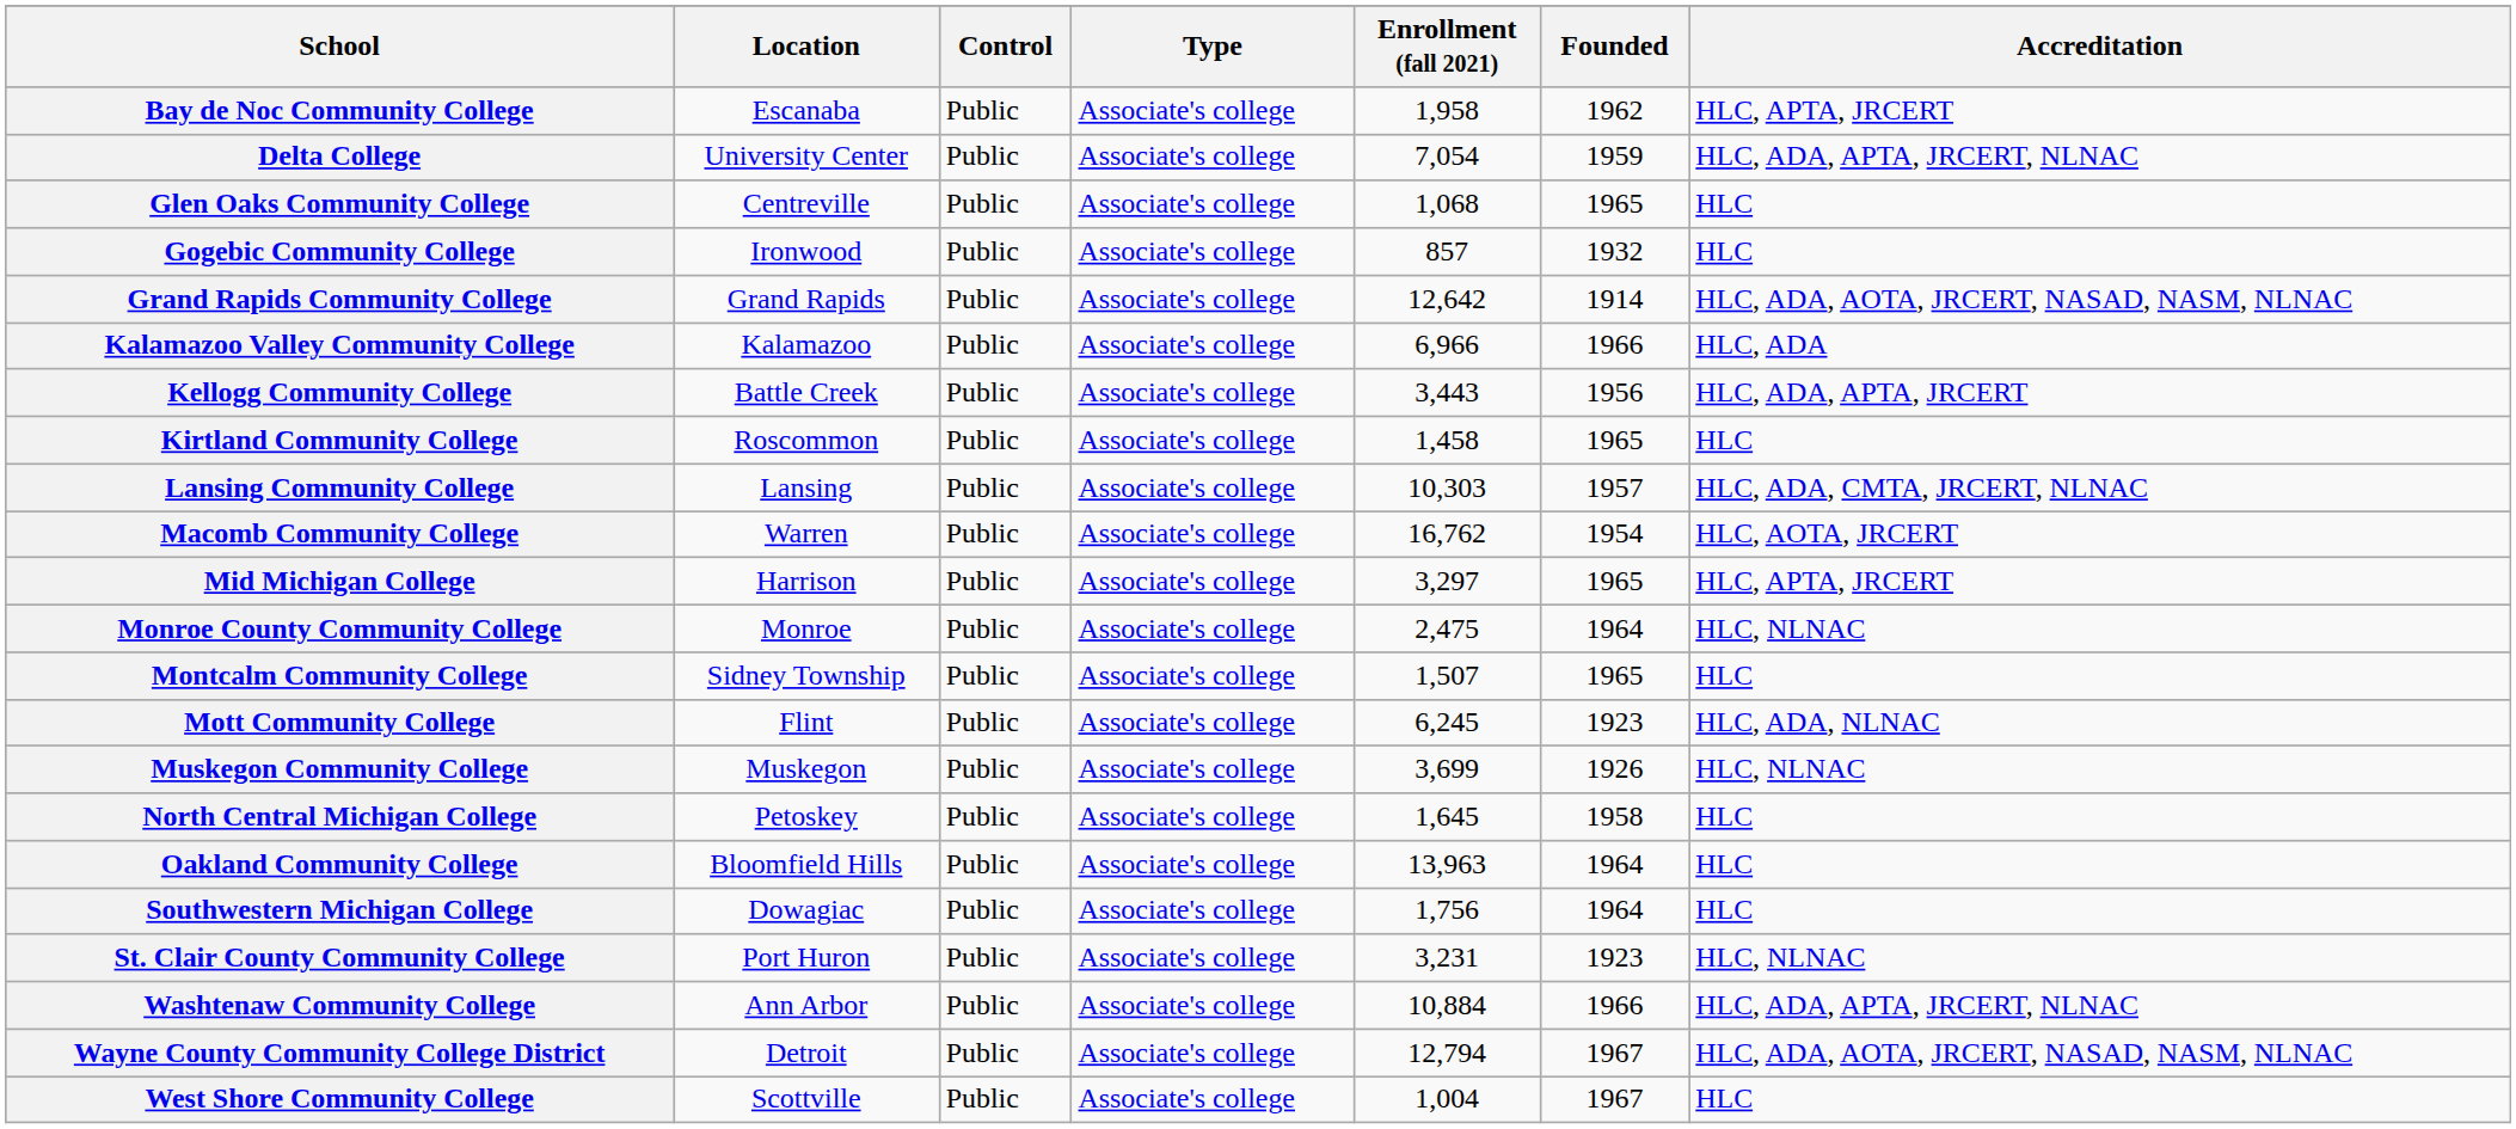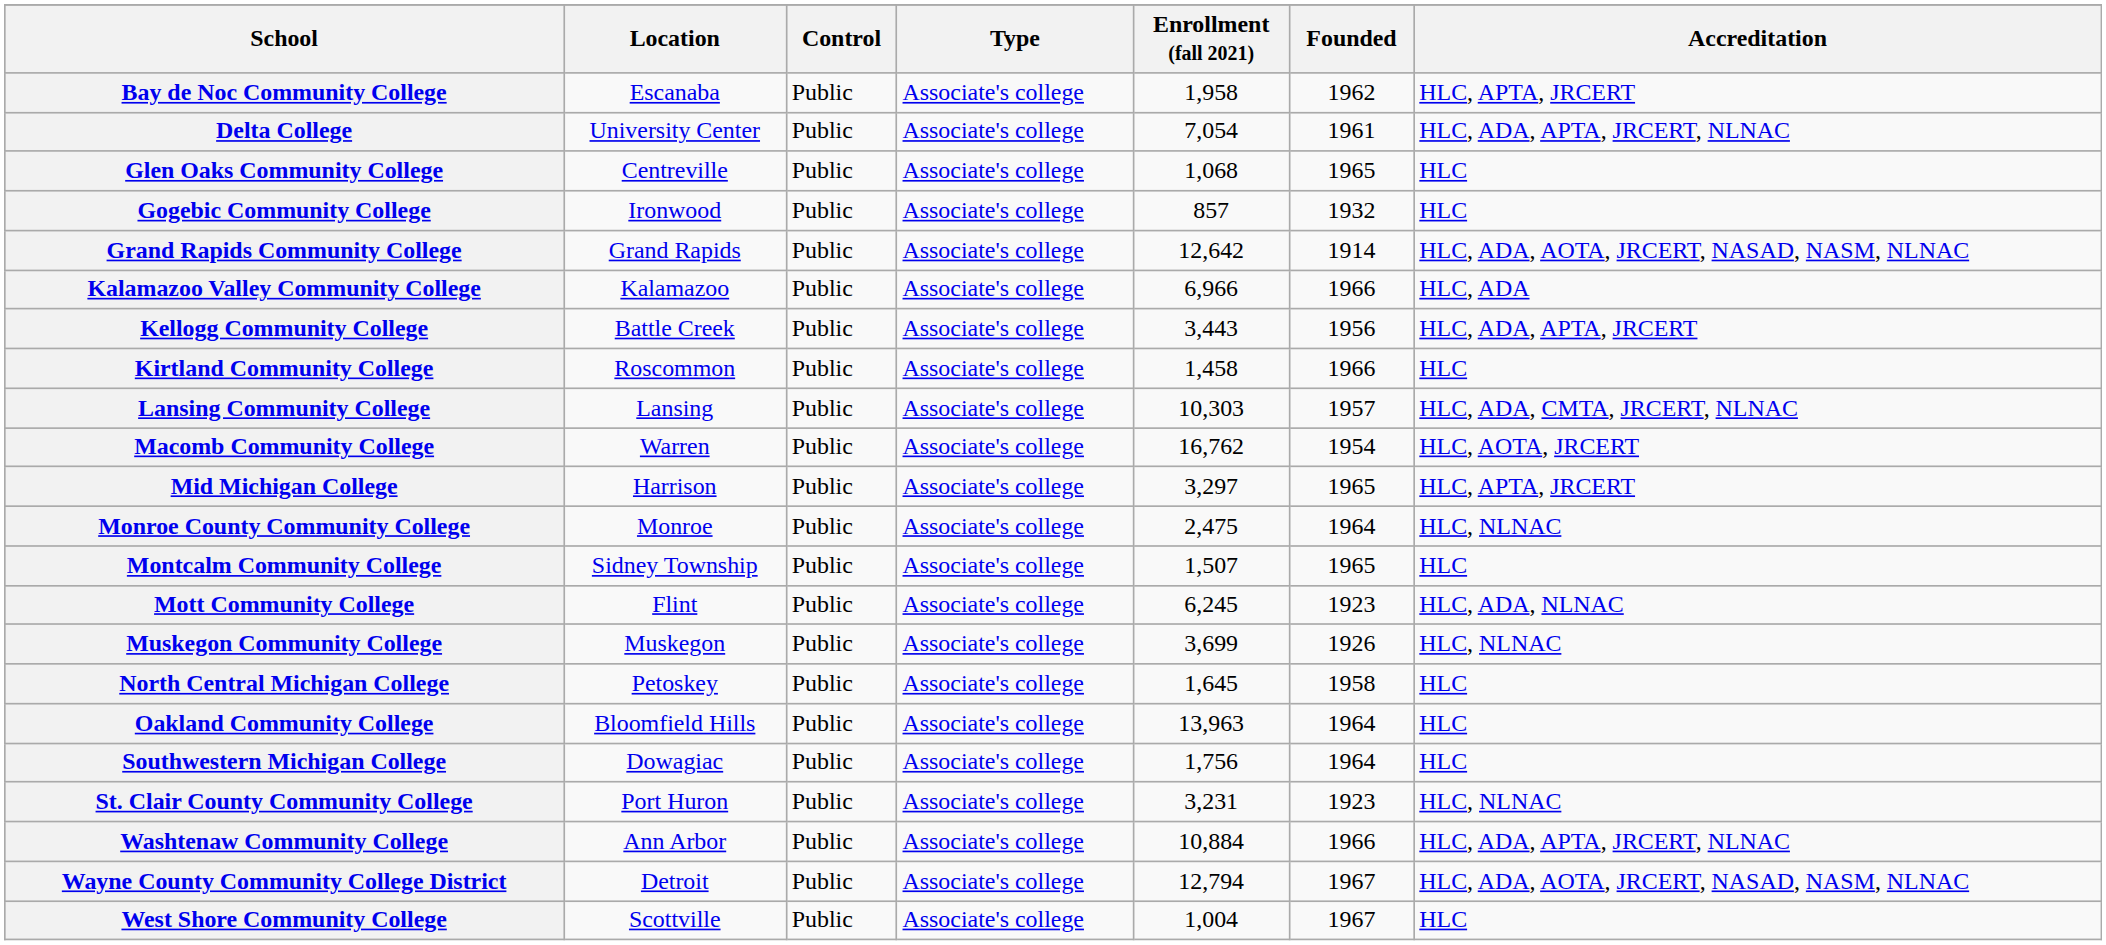Delta College | Founded: 1959 -> 1961
Kirtland Community College | Founded: 1965 -> 1966
